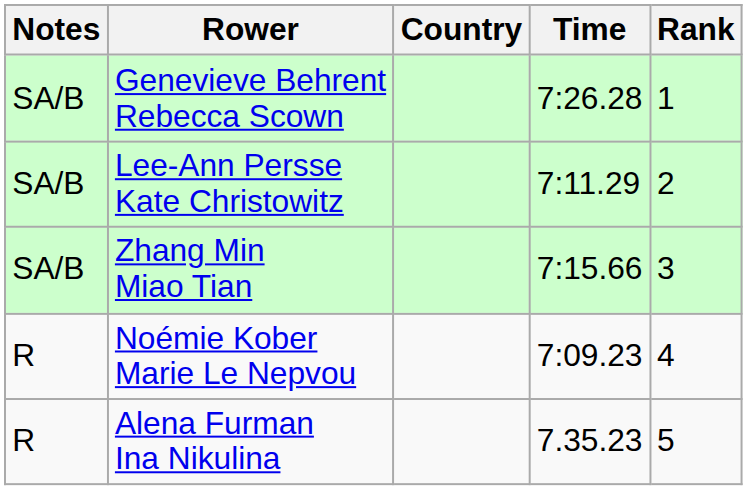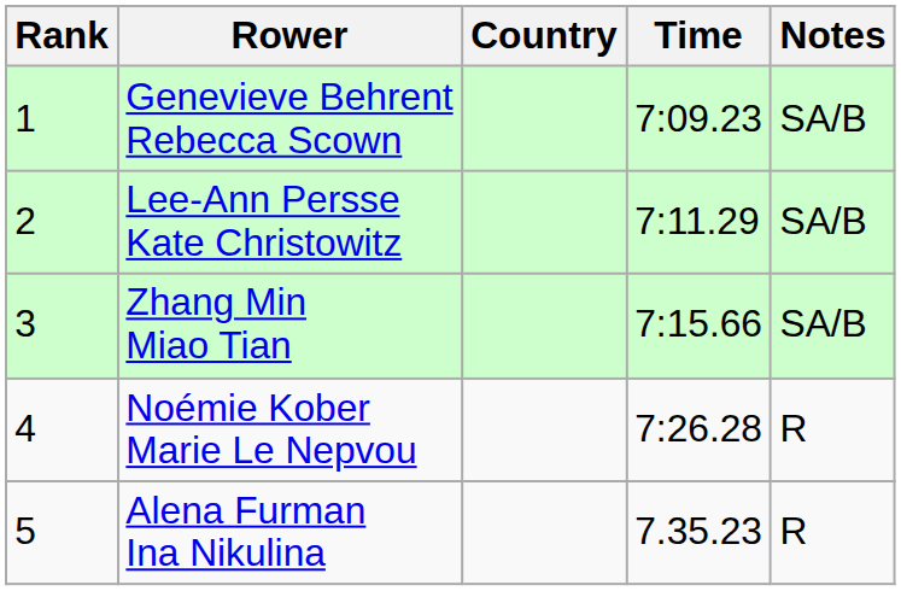columns swapped: Rank <-> Notes
Genevieve Behrent Rebecca Scown | Time: 7:26.28 -> 7:09.23
Noémie Kober Marie Le Nepvou | Time: 7:09.23 -> 7:26.28
